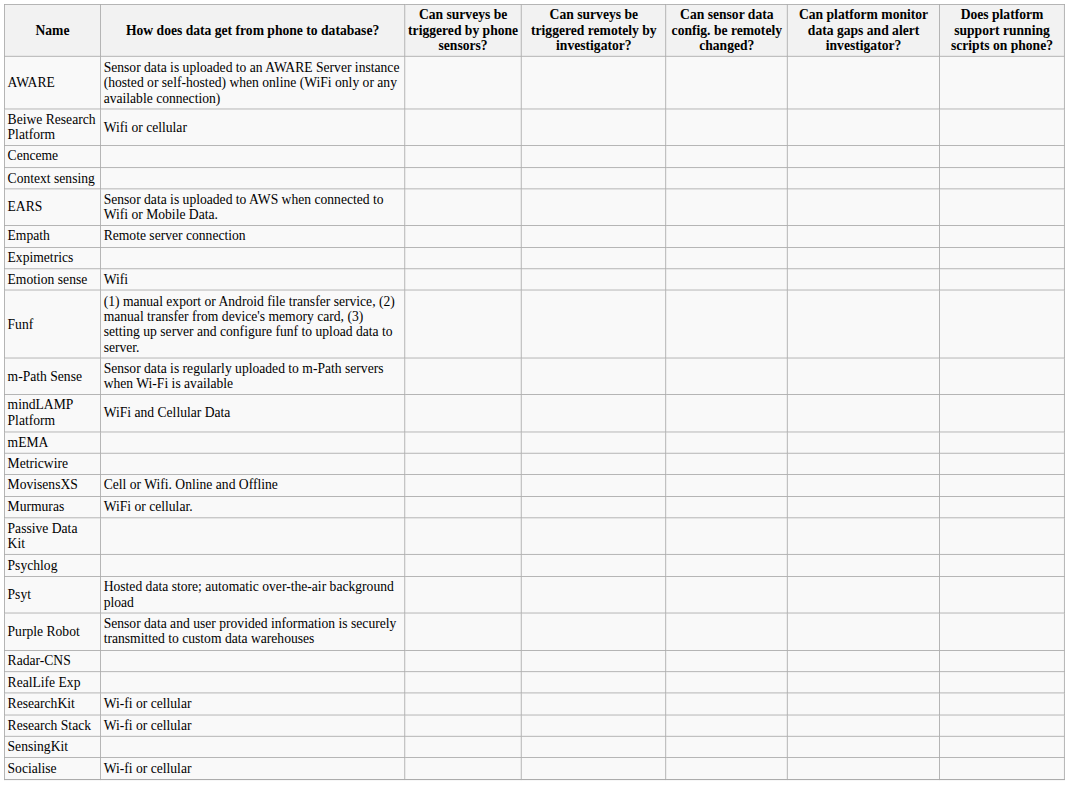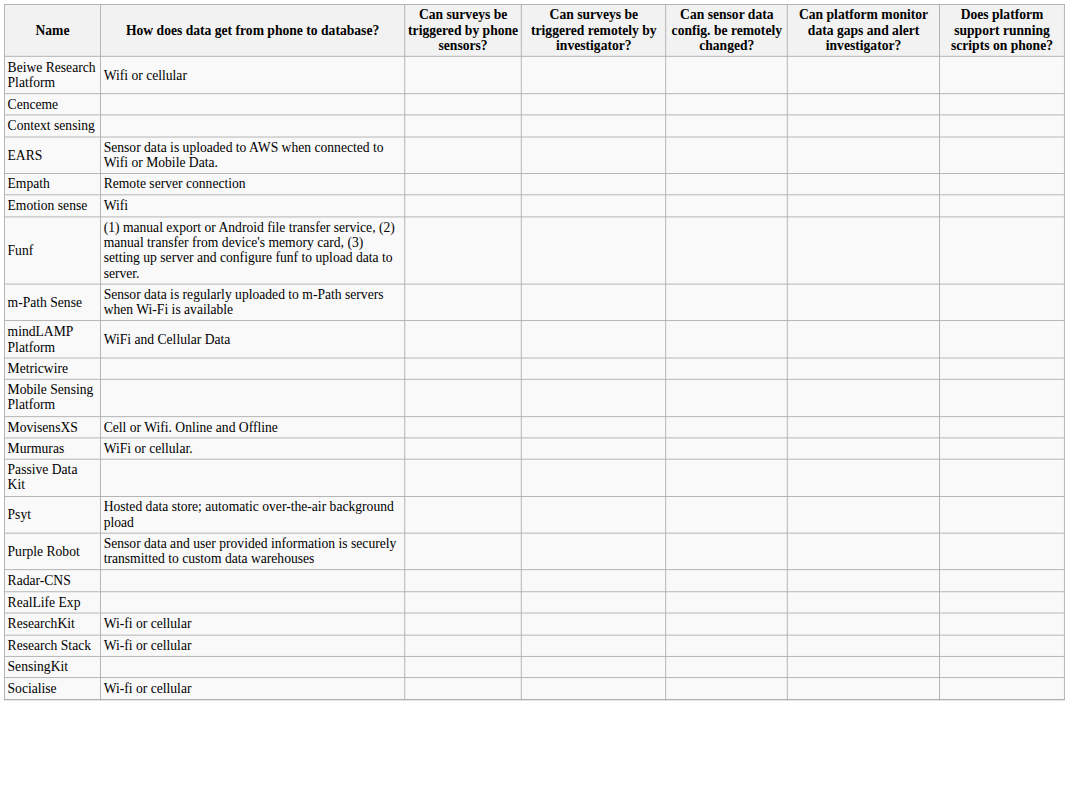- row: AWARE | Sensor data is uploaded to an AWARE Server instance (hosted or self-hosted) when online (WiFi only or any available connection)
- row: Expimetrics
- row: mEMA
+ row: Mobile Sensing Platform
- row: Psychlog
